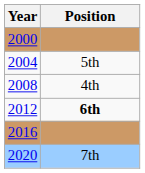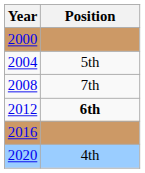2008 | Position: 4th -> 7th
2020 | Position: 7th -> 4th
